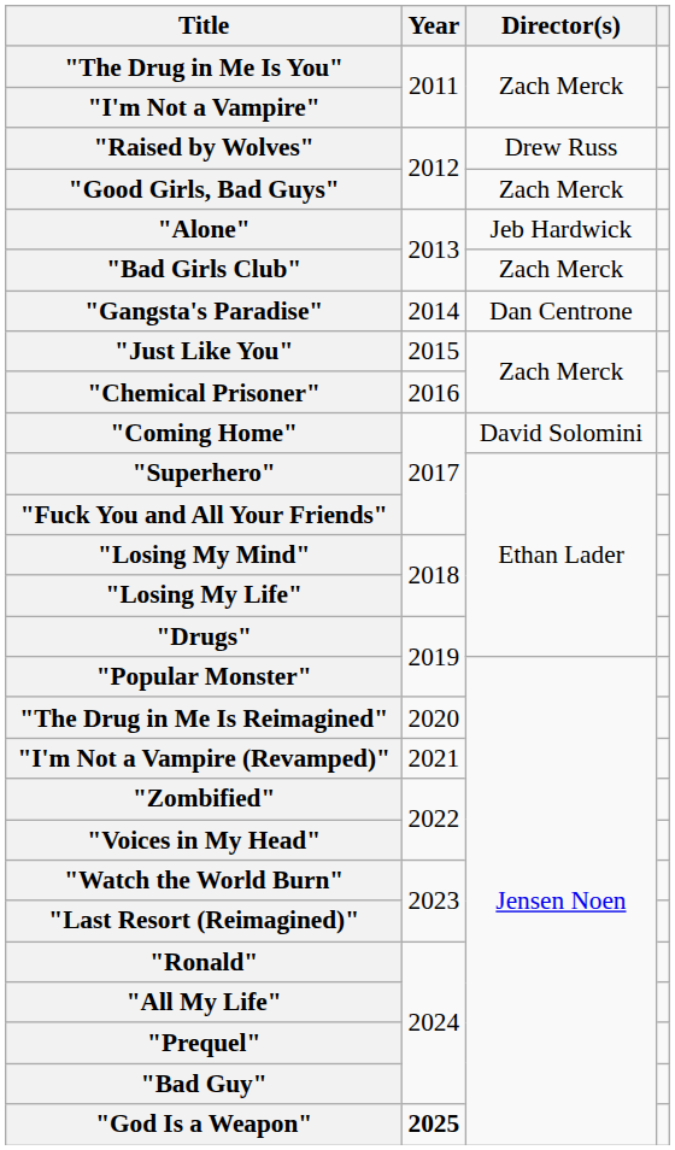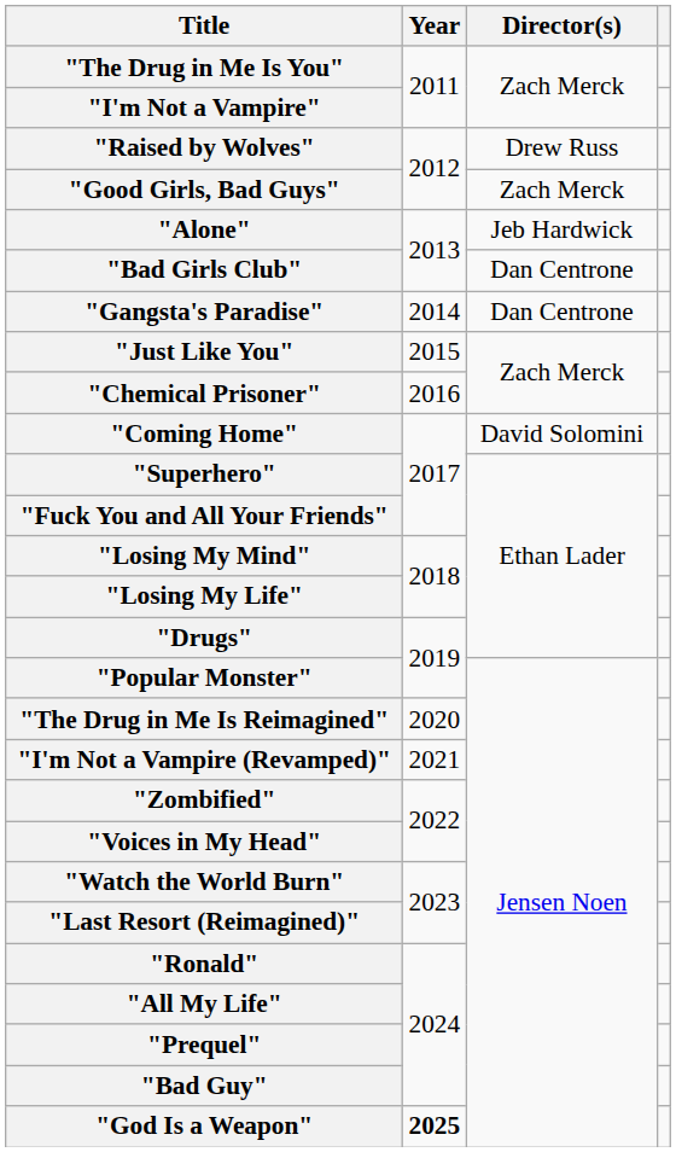"Bad Girls Club" | Director(s): Zach Merck -> Dan Centrone
